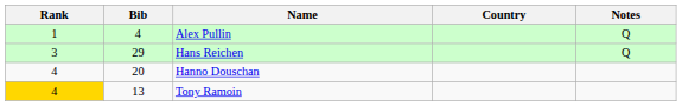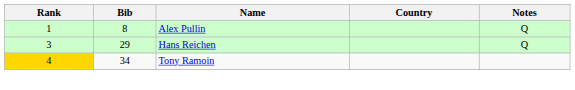Alex Pullin | Bib: 4 -> 8
- row: 4 | 20 | Hanno Douschan
Tony Ramoin | Bib: 13 -> 34
